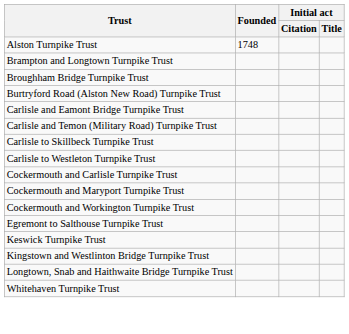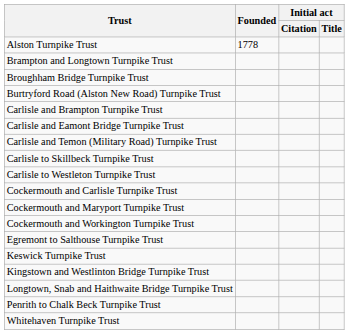Alston Turnpike Trust | Founded: 1748 -> 1778
+ row: Carlisle and Brampton Turnpike Trust
+ row: Penrith to Chalk Beck Turnpike Trust
